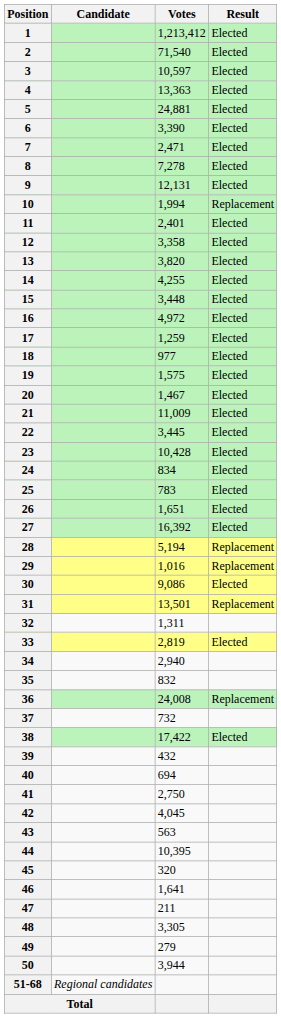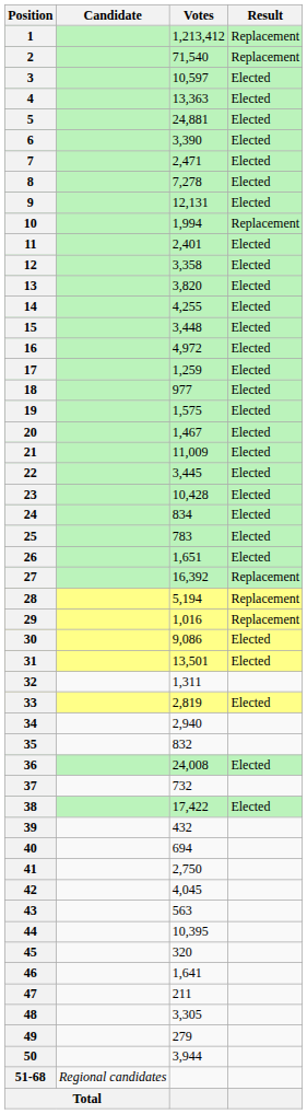1 | Result: Elected -> Replacement
2 | Result: Elected -> Replacement
27 | Result: Elected -> Replacement
31 | Result: Replacement -> Elected
36 | Result: Replacement -> Elected
